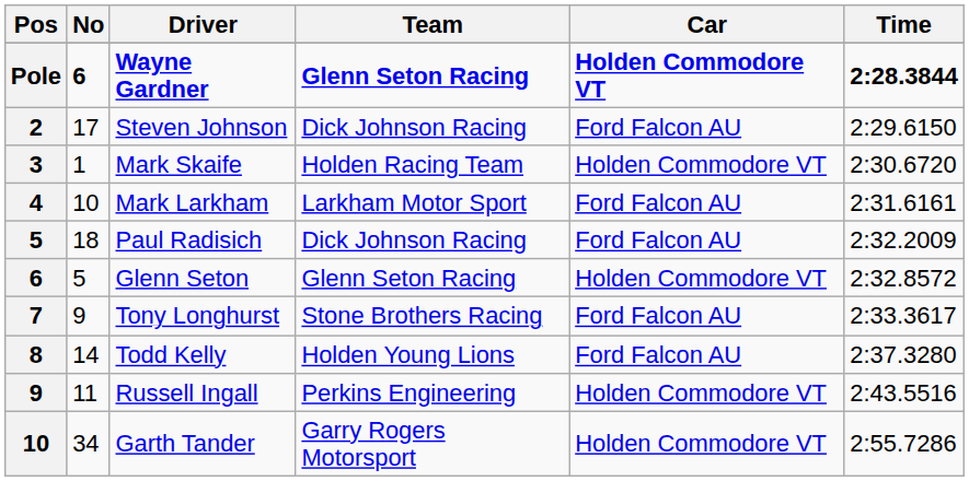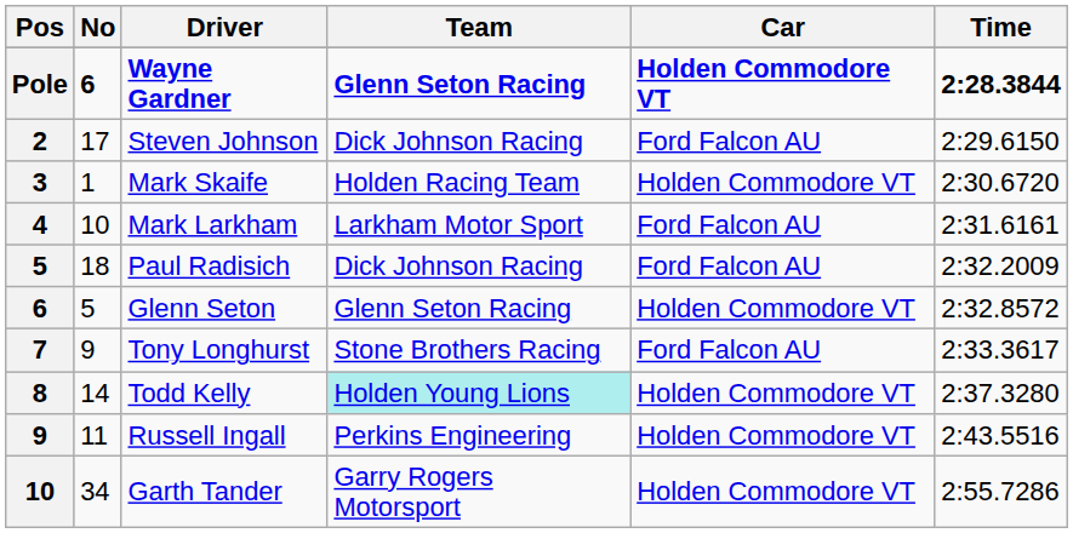Todd Kelly | Team: no background -> paleturquoise background
Todd Kelly | Car: Ford Falcon AU -> Holden Commodore VT
